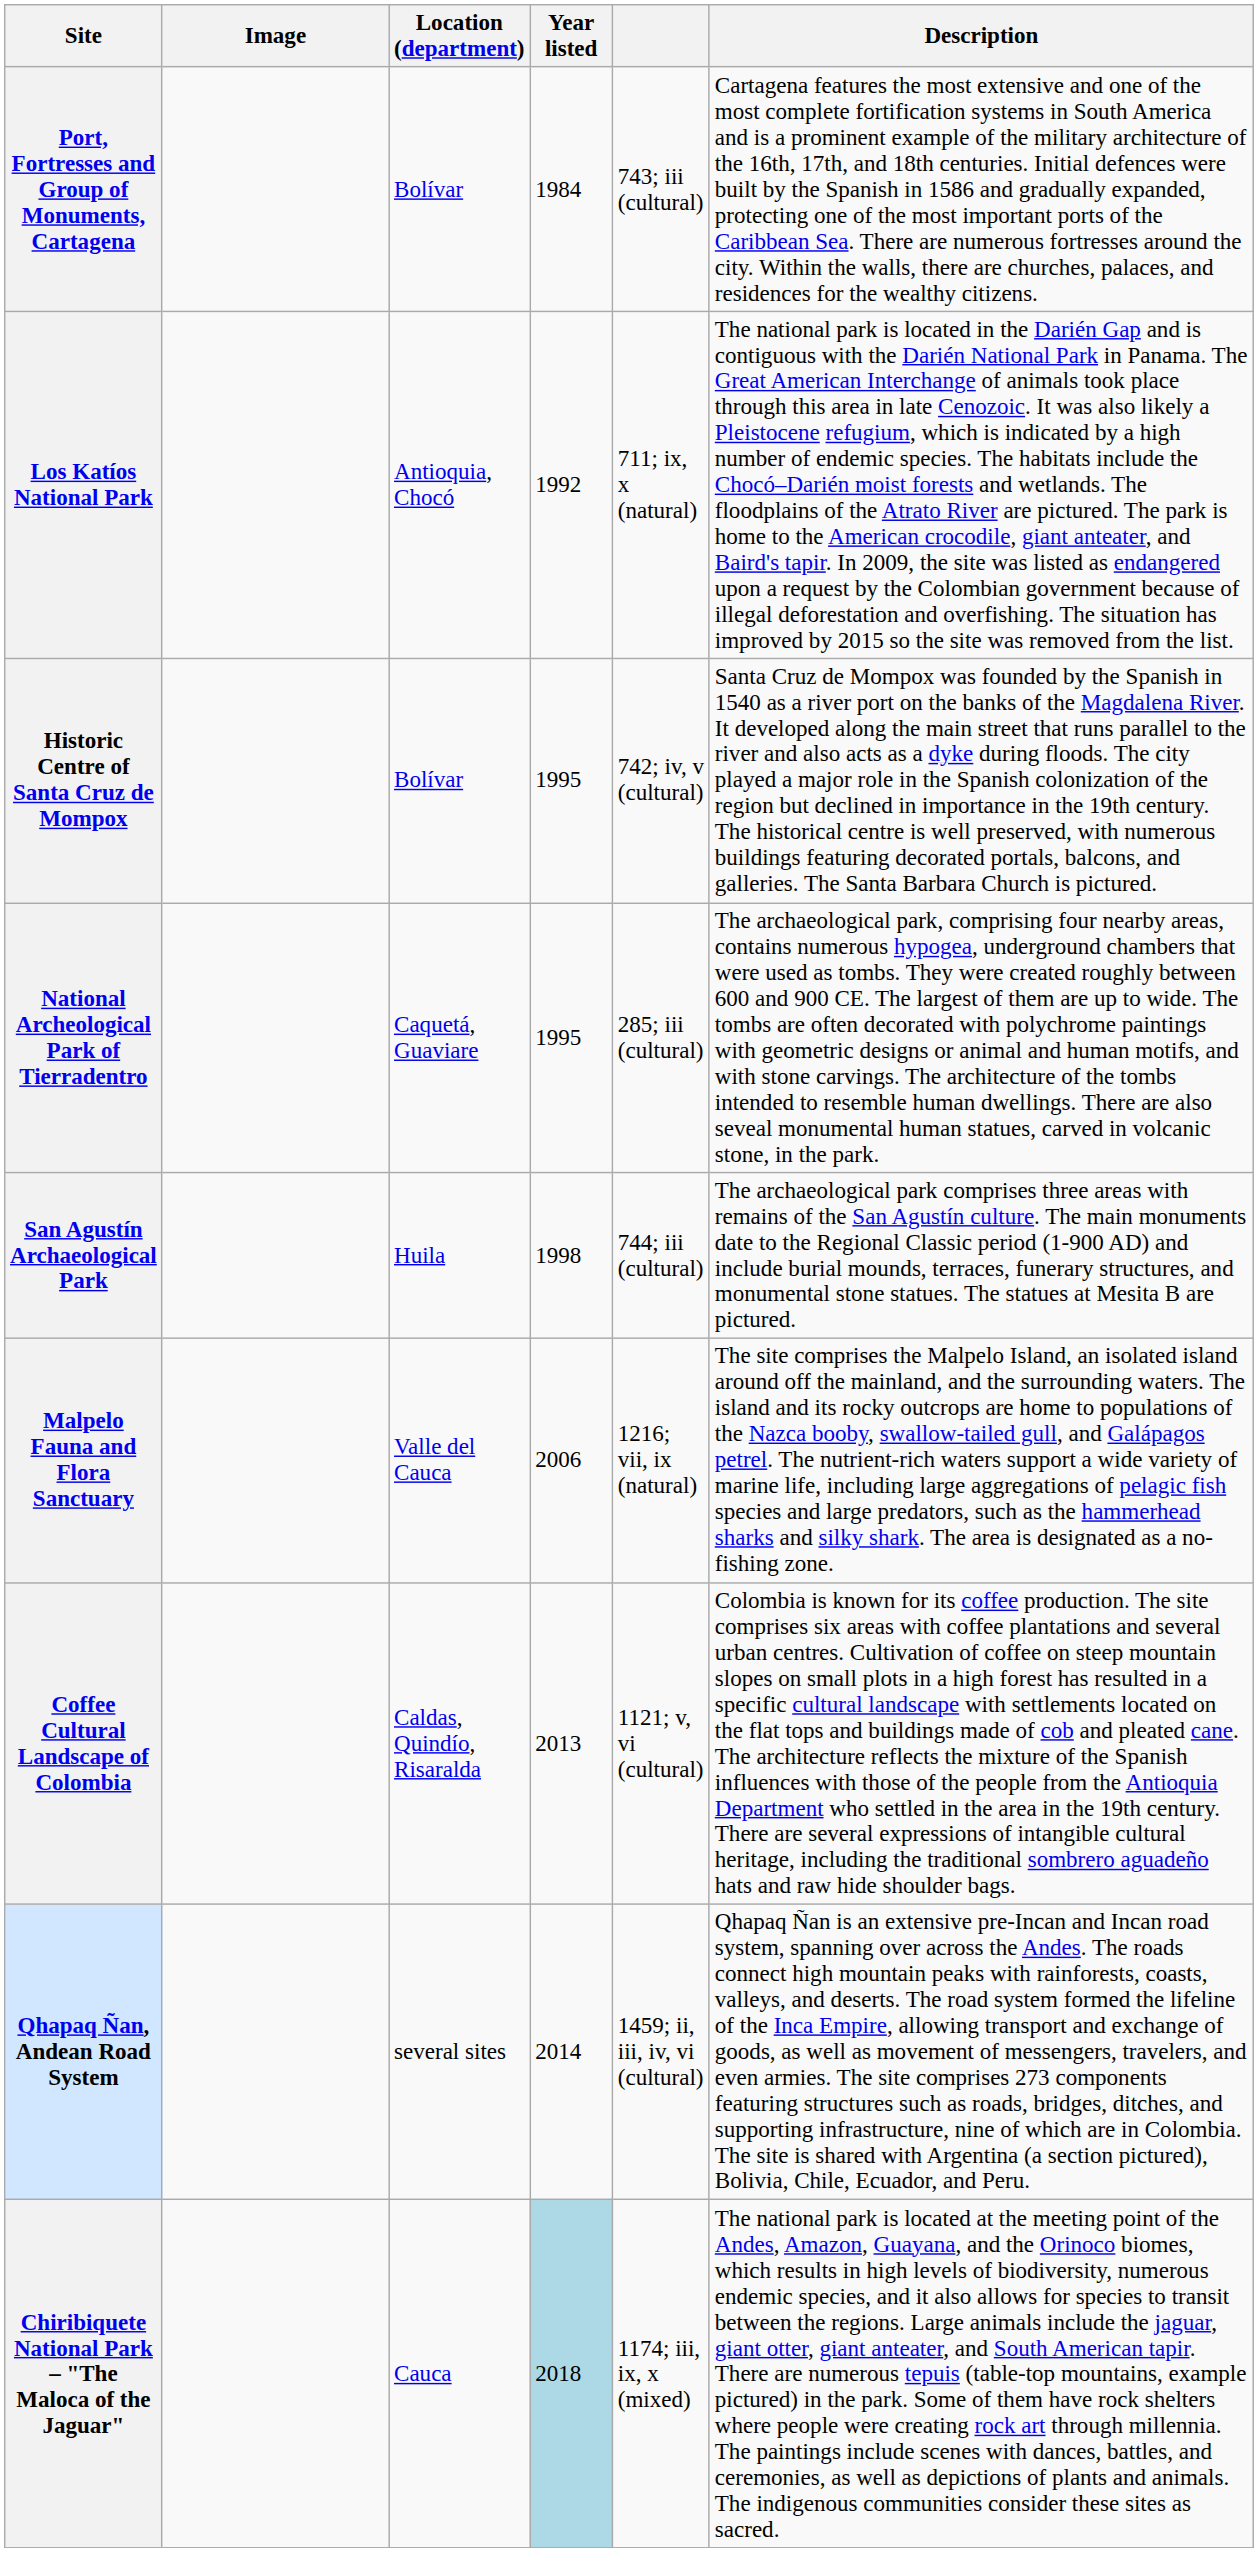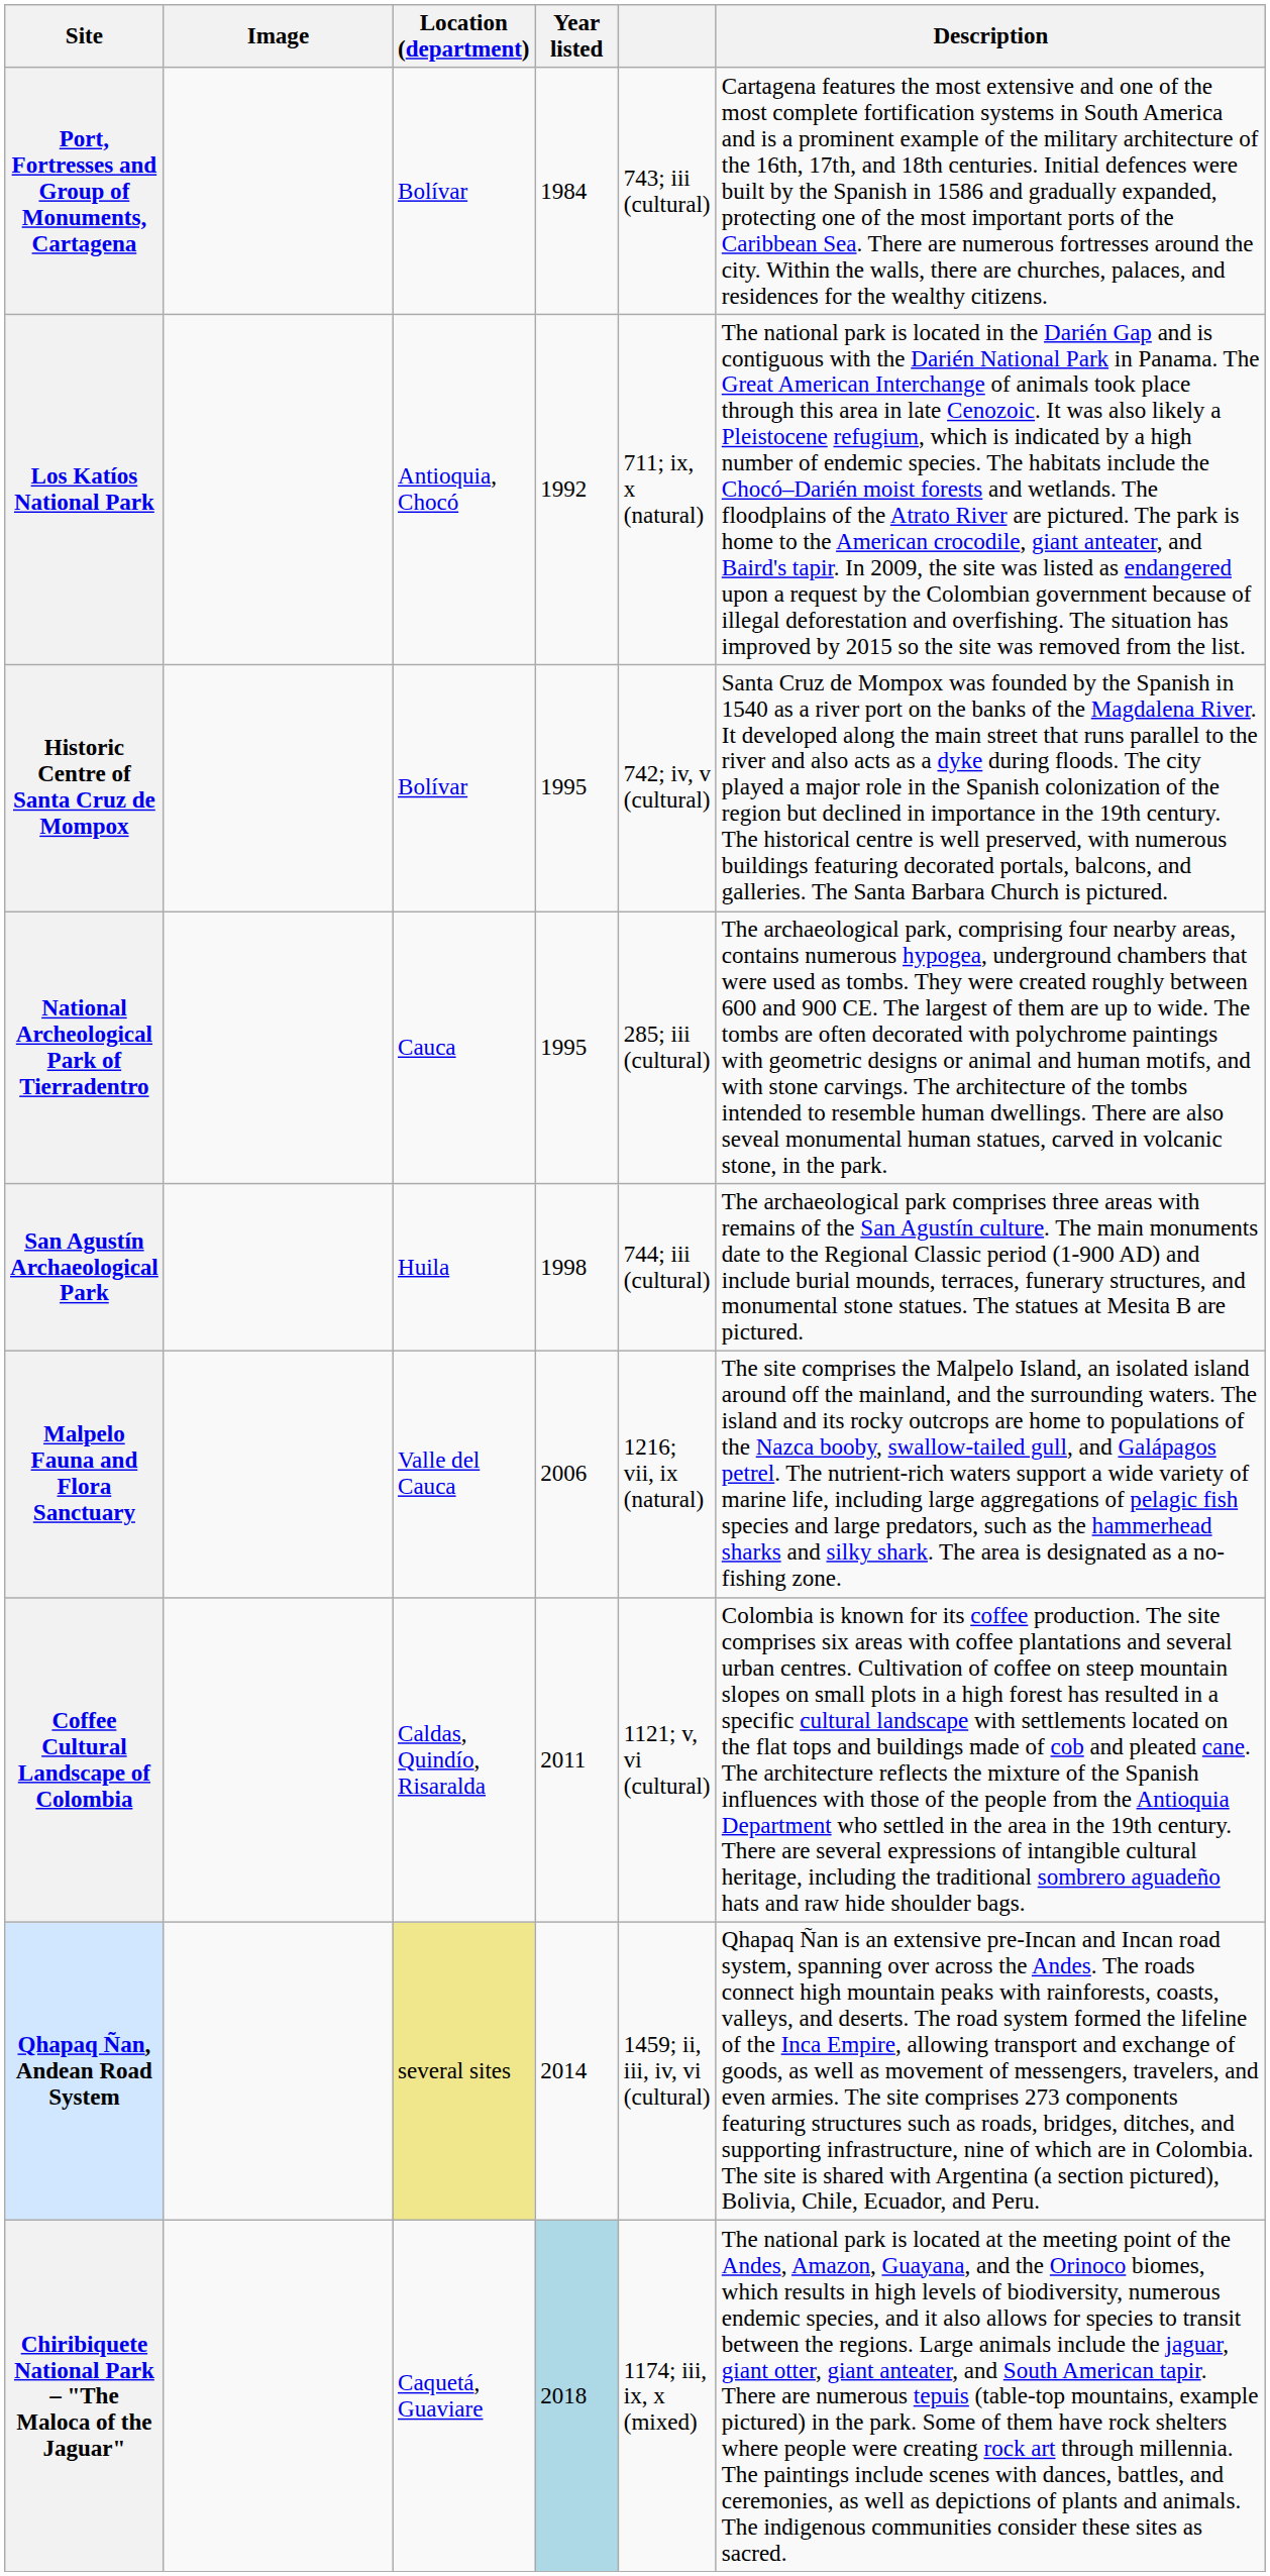National Archeological Park of Tierradentro | Location (department): Caquetá, Guaviare -> Cauca
Coffee Cultural Landscape of Colombia | Year listed: 2013 -> 2011
Qhapaq Ñan, Andean Road System | Location (department): no background -> khaki background
Chiribiquete National Park – "The Maloca of the Jaguar" | Location (department): Cauca -> Caquetá, Guaviare
